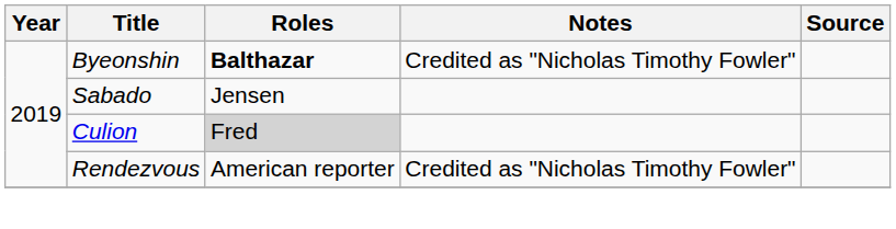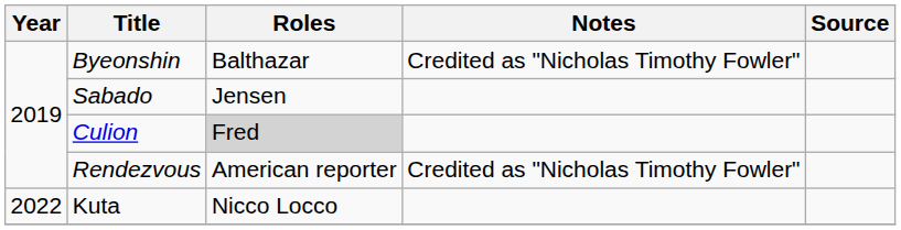Byeonshin | Roles: bold -> normal
+ row: 2022 | Kuta | Nicco Locco
